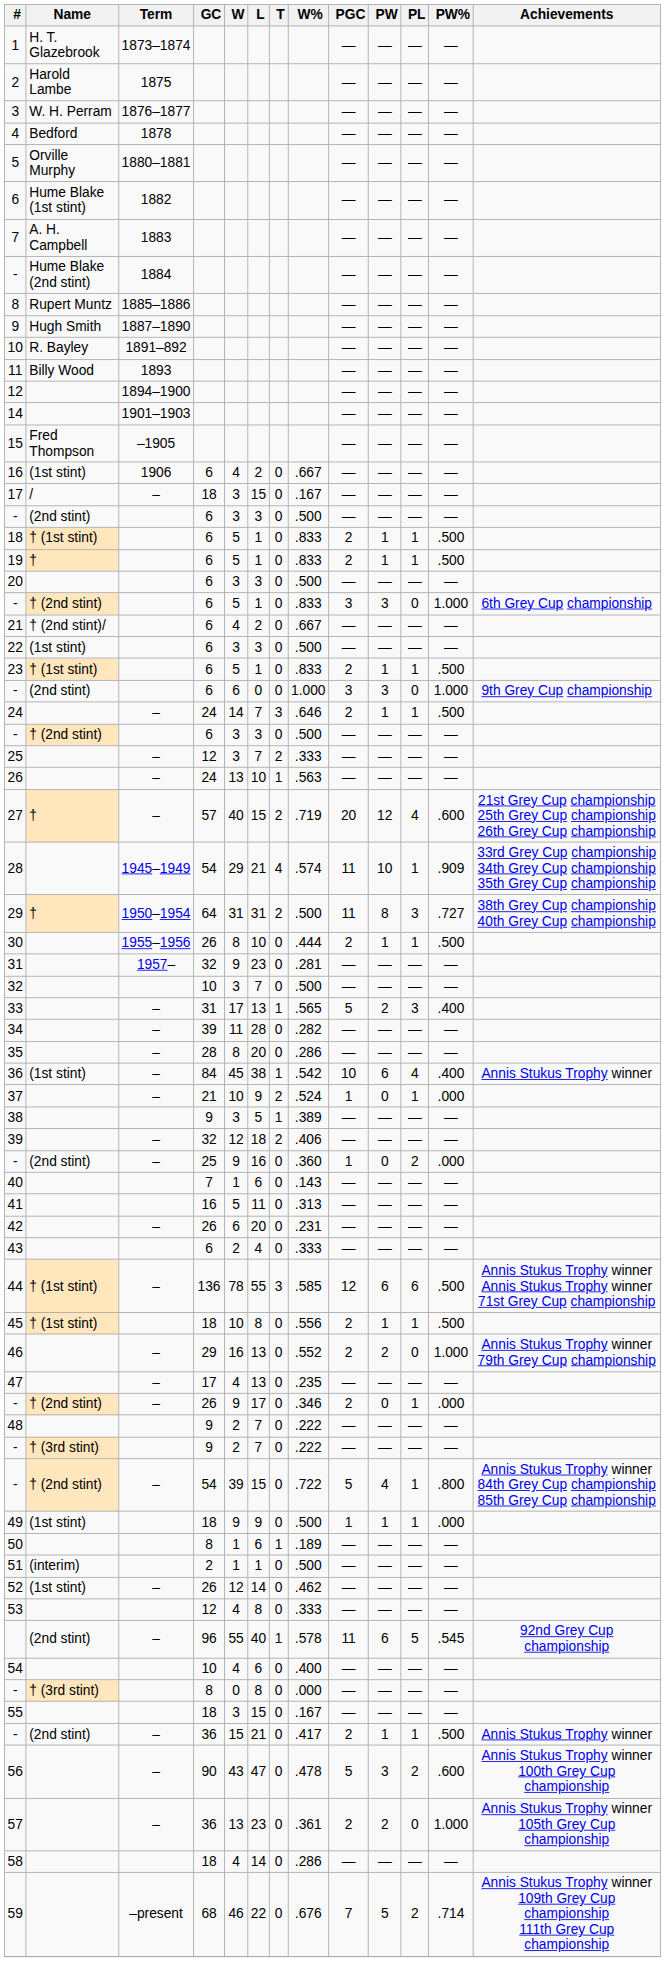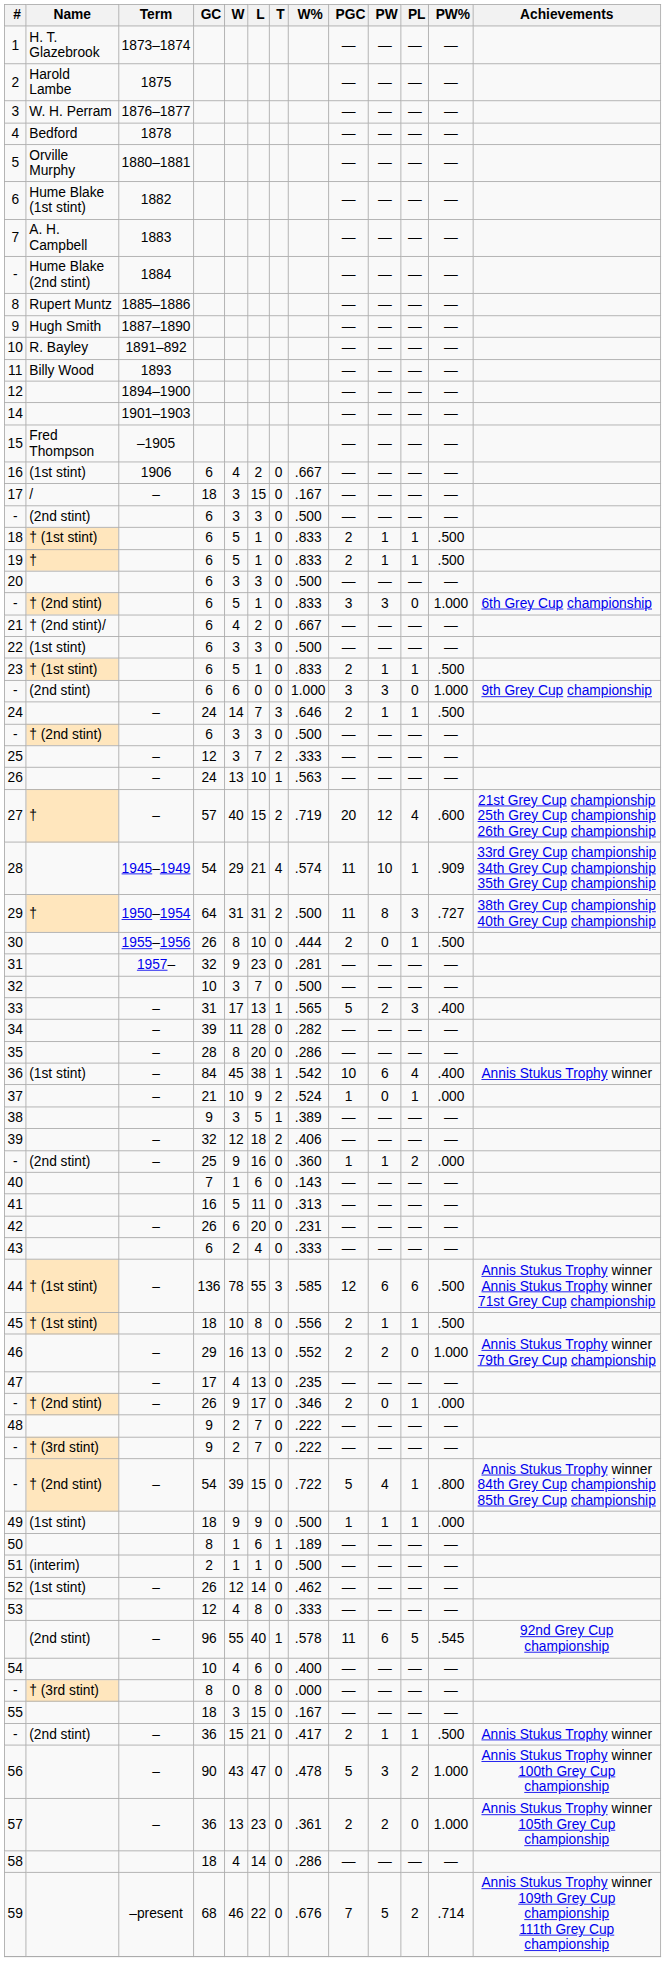30 | PW: 1 -> 0
- / 25 | PW: 0 -> 1
56 | PW%: .600 -> 1.000
